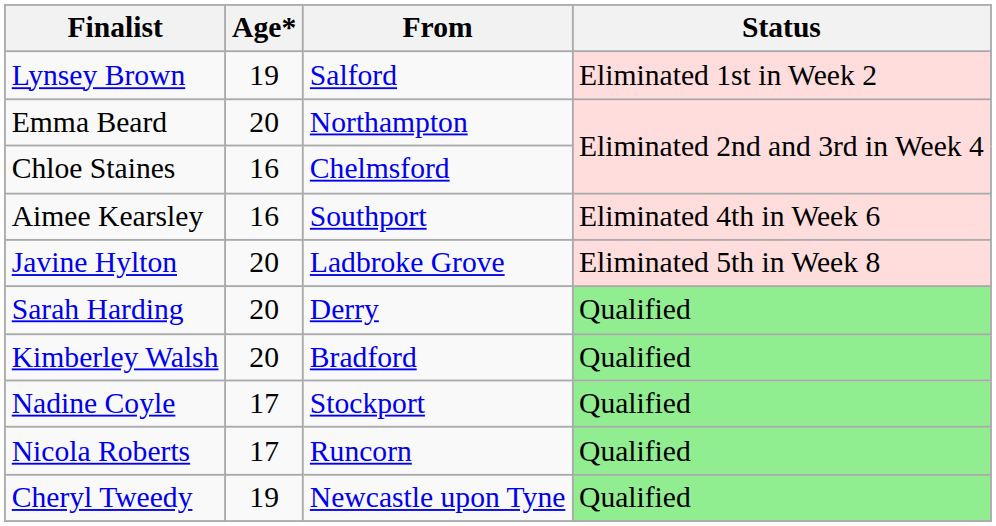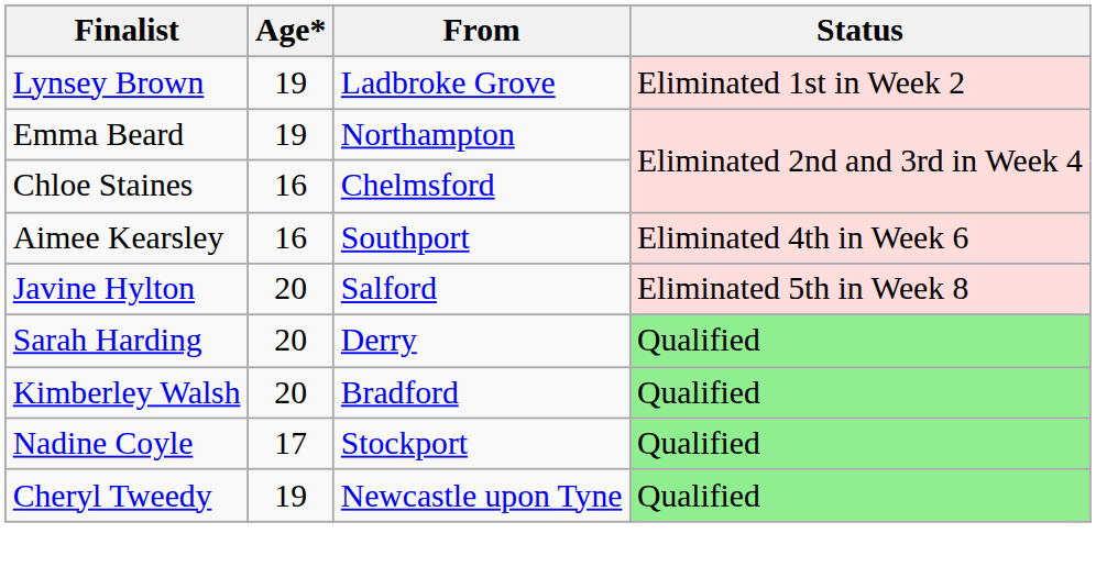Lynsey Brown | From: Salford -> Ladbroke Grove
Emma Beard | Age*: 20 -> 19
Javine Hylton | From: Ladbroke Grove -> Salford
- row: Nicola Roberts | 17 | Runcorn | Qualified
